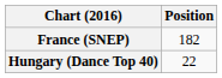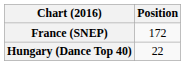France (SNEP) | Position: 182 -> 172
